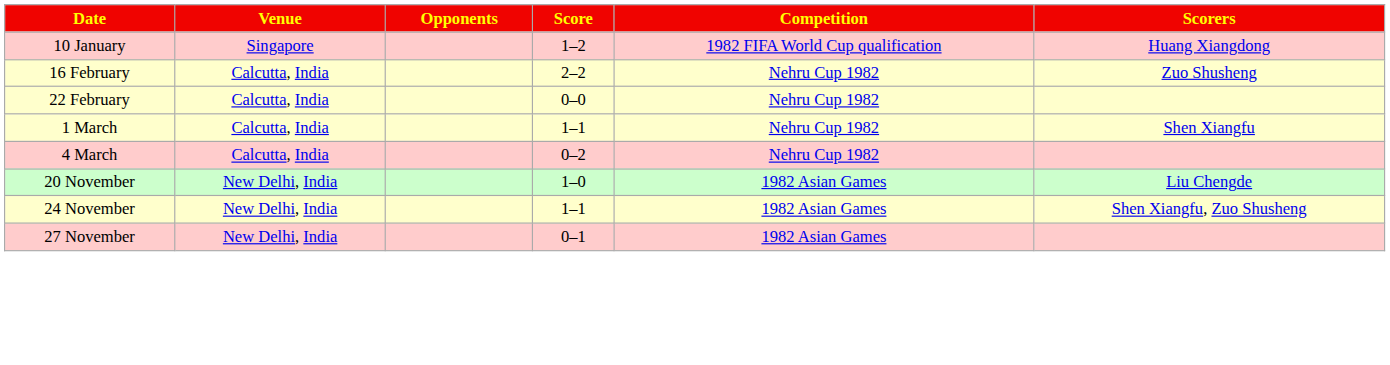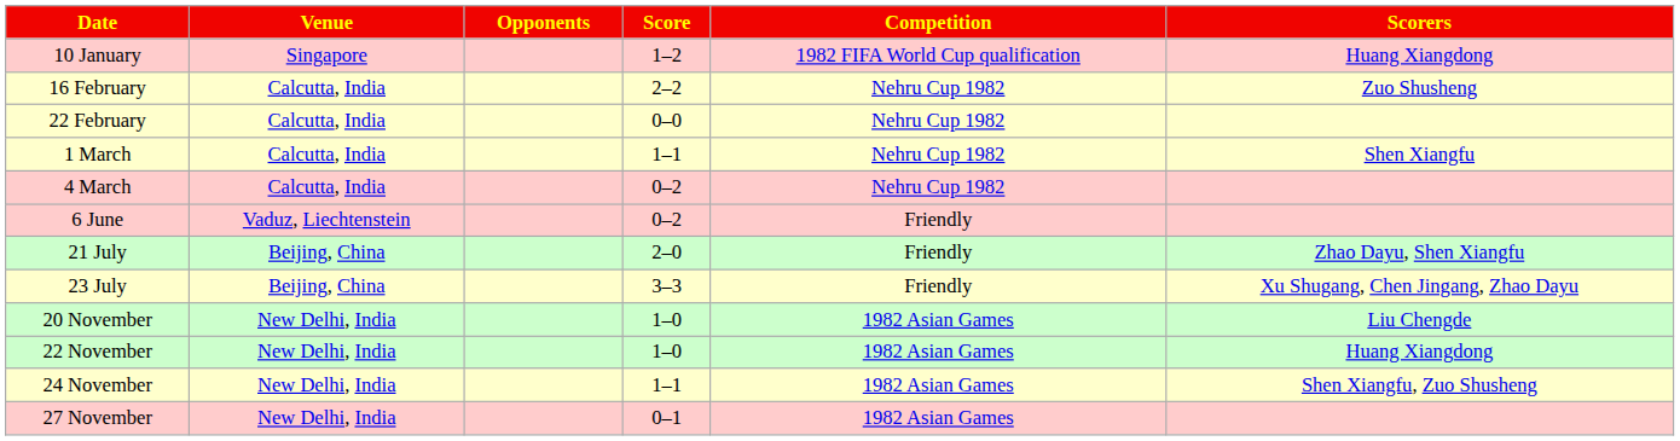+ row: 6 June | Vaduz, Liechtenstein | 0–2 | Friendly
+ row: 21 July | Beijing, China | 2–0 | Friendly | Zhao Dayu, Shen Xiangfu
+ row: 23 July | Beijing, China | 3–3 | Friendly | Xu Shugang, Chen Jingang, Zhao Dayu
+ row: 22 November | New Delhi, India | 1–0 | 1982 Asian Games | Huang Xiangdong
